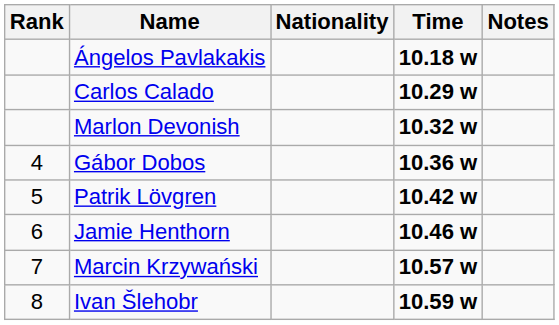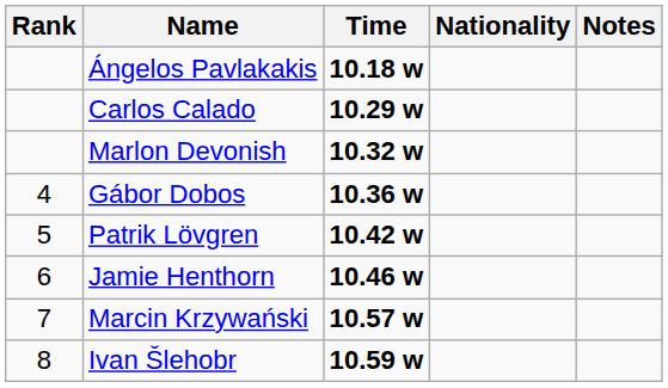columns swapped: Nationality <-> Time
